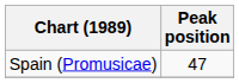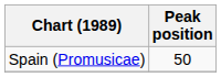Spain (Promusicae) | Peak position: 47 -> 50
